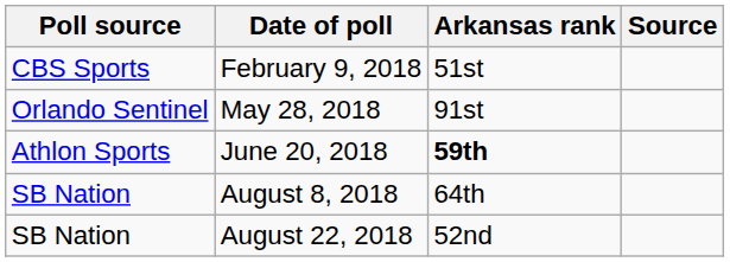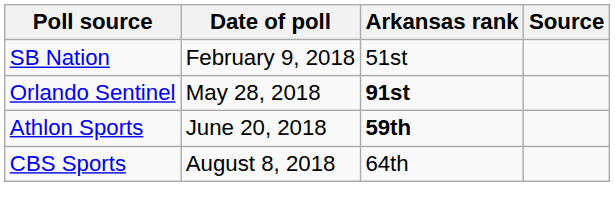February 9, 2018 | Poll source: CBS Sports -> SB Nation
May 28, 2018 | Arkansas rank: normal -> bold
August 8, 2018 | Poll source: SB Nation -> CBS Sports
- row: SB Nation | August 22, 2018 | 52nd
